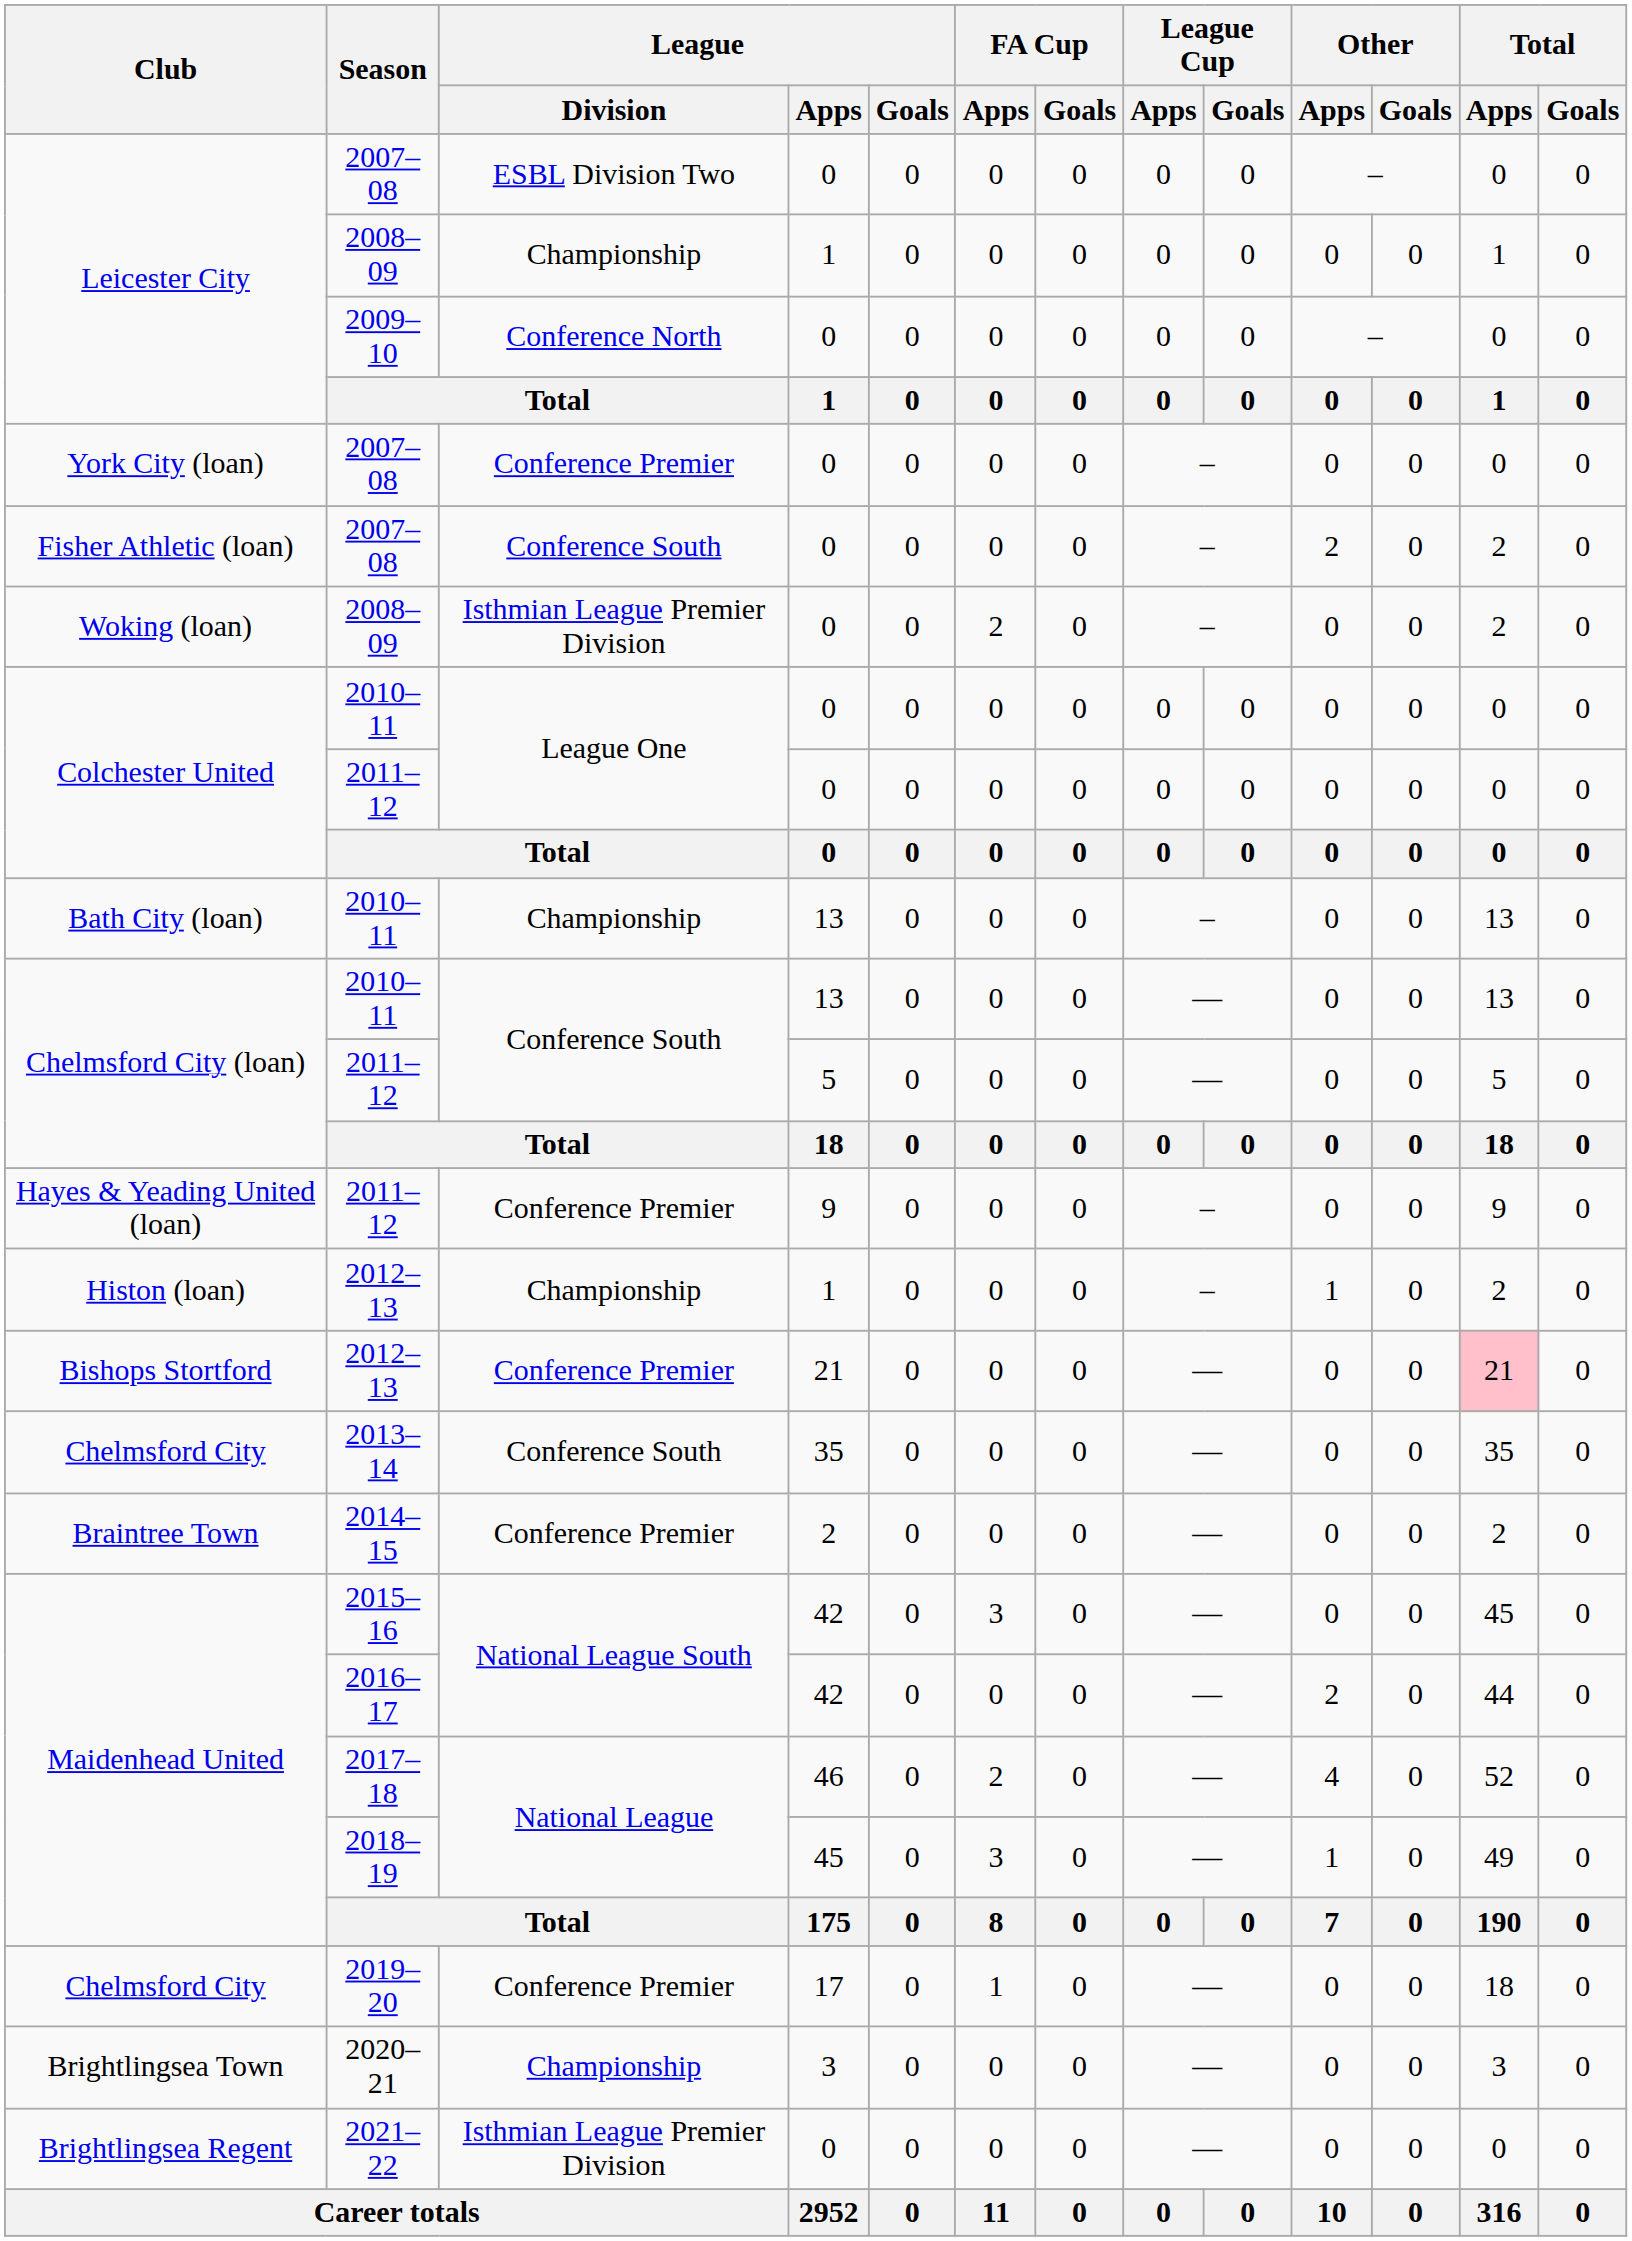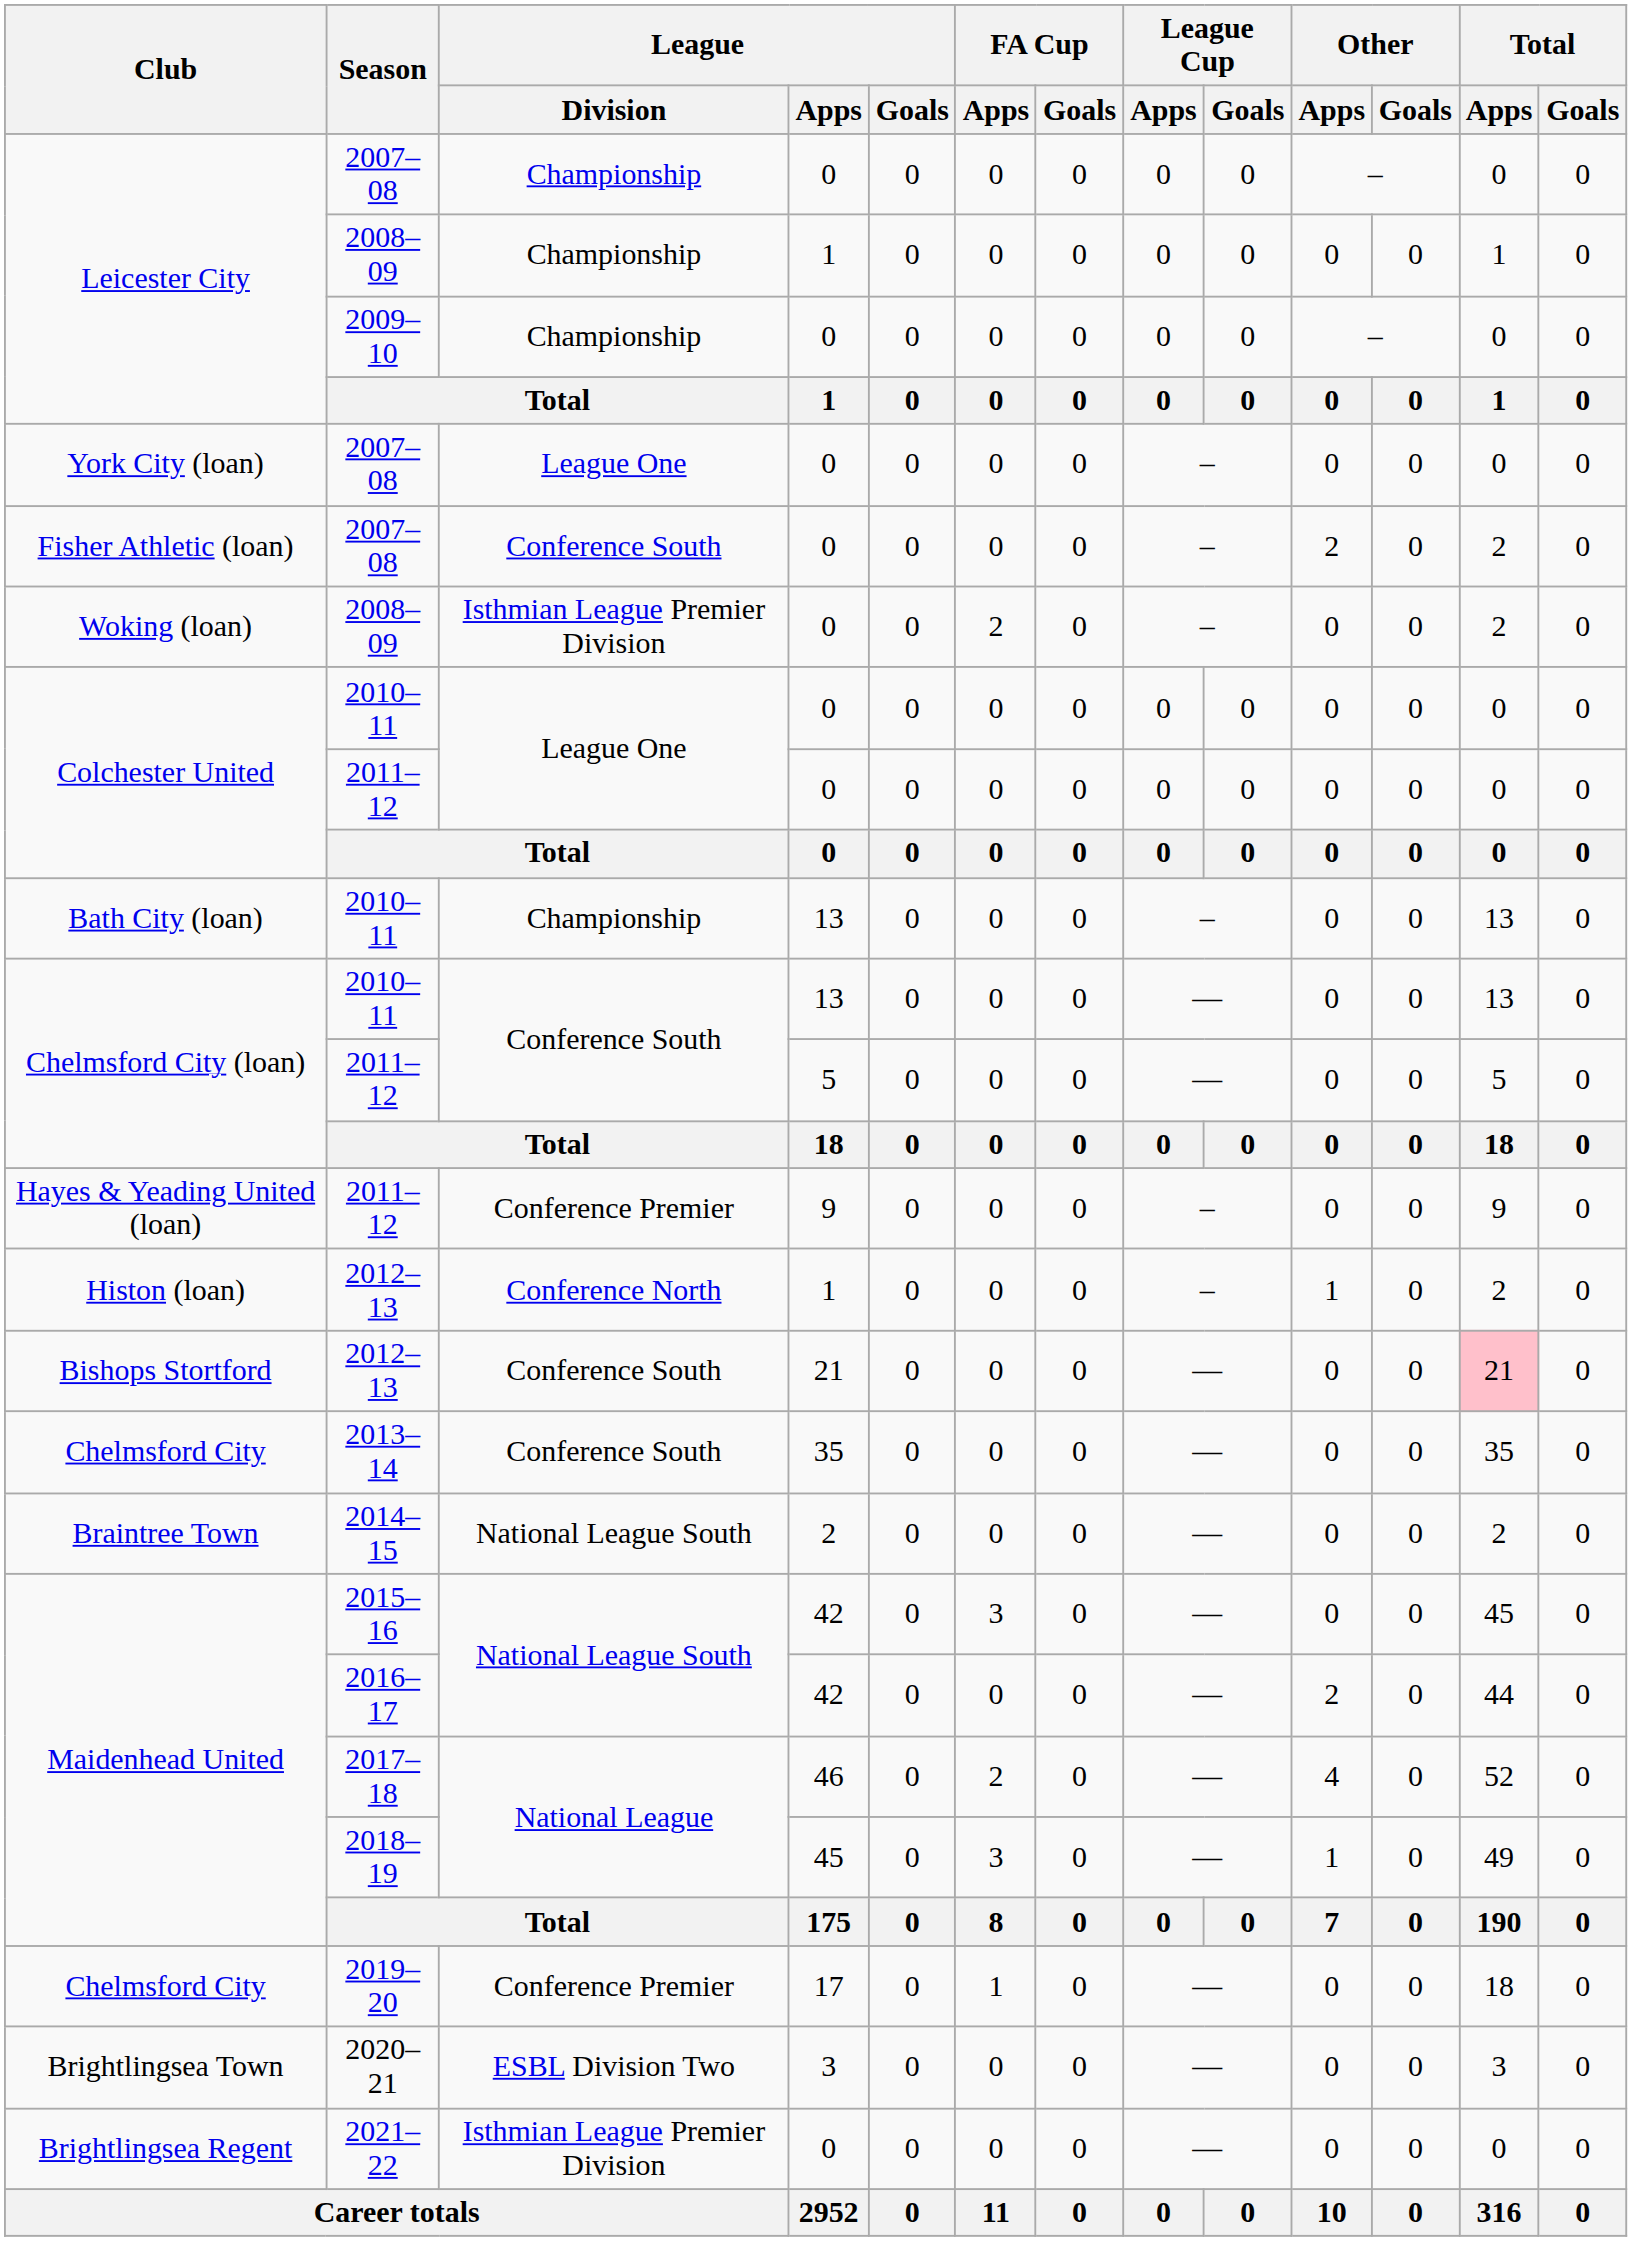Leicester City / 2007–08 | League / Division: ESBL Division Two -> Championship
Leicester City / 2009–10 | League / Division: Conference North -> Championship
York City (loan) | League / Division: Conference Premier -> League One
Histon (loan) | League / Division: Championship -> Conference North
Bishops Stortford | League / Division: Conference Premier -> Conference South
Braintree Town | League / Division: Conference Premier -> National League South
Brightlingsea Town | League / Division: Championship -> ESBL Division Two
